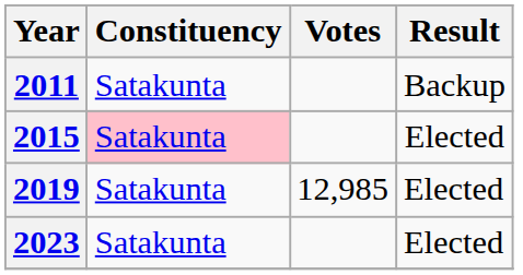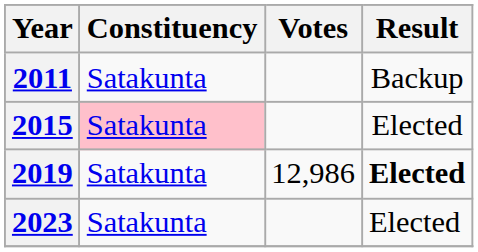2019 | Votes: 12,985 -> 12,986
2019 | Result: normal -> bold
